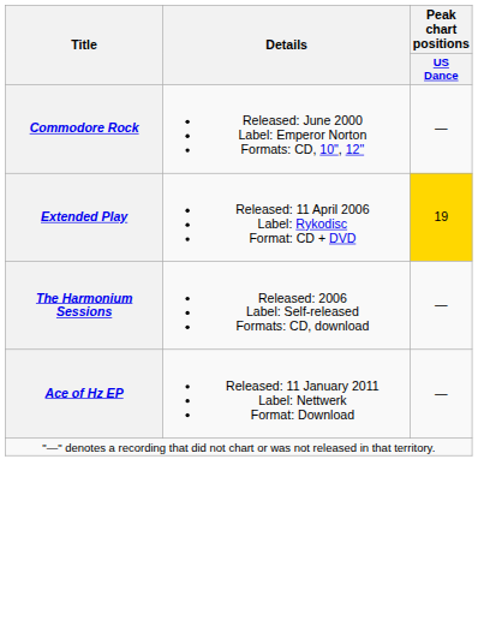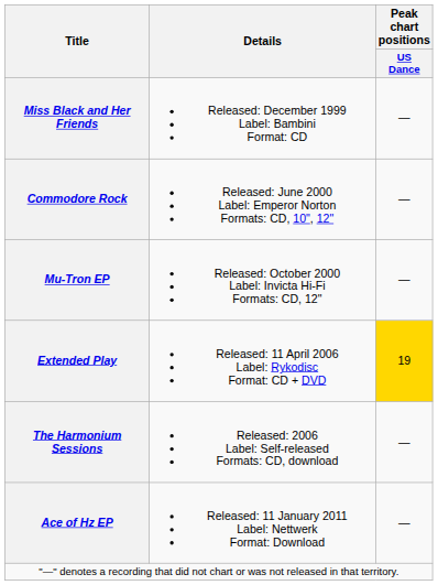+ row: Miss Black and Her Friends | Released: December 1999 Label: Bambini Format: CD | —
+ row: Mu-Tron EP | Released: October 2000 Label: Invicta Hi-Fi Formats: CD, 12" | —
